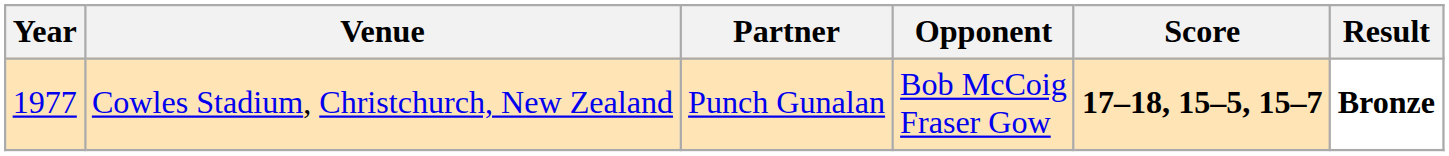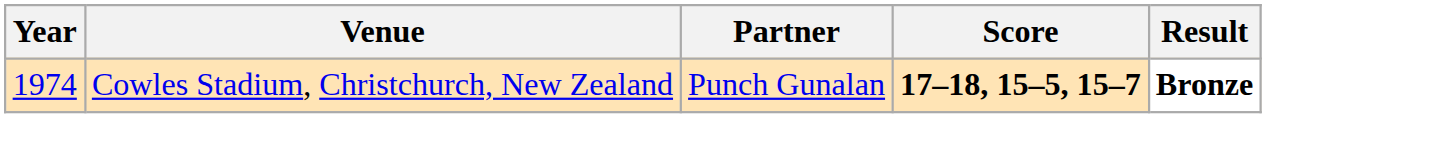- column: Opponent | Bob McCoig Fraser Gow
Cowles Stadium, Christchurch, New Zealand | Year: 1977 -> 1974
